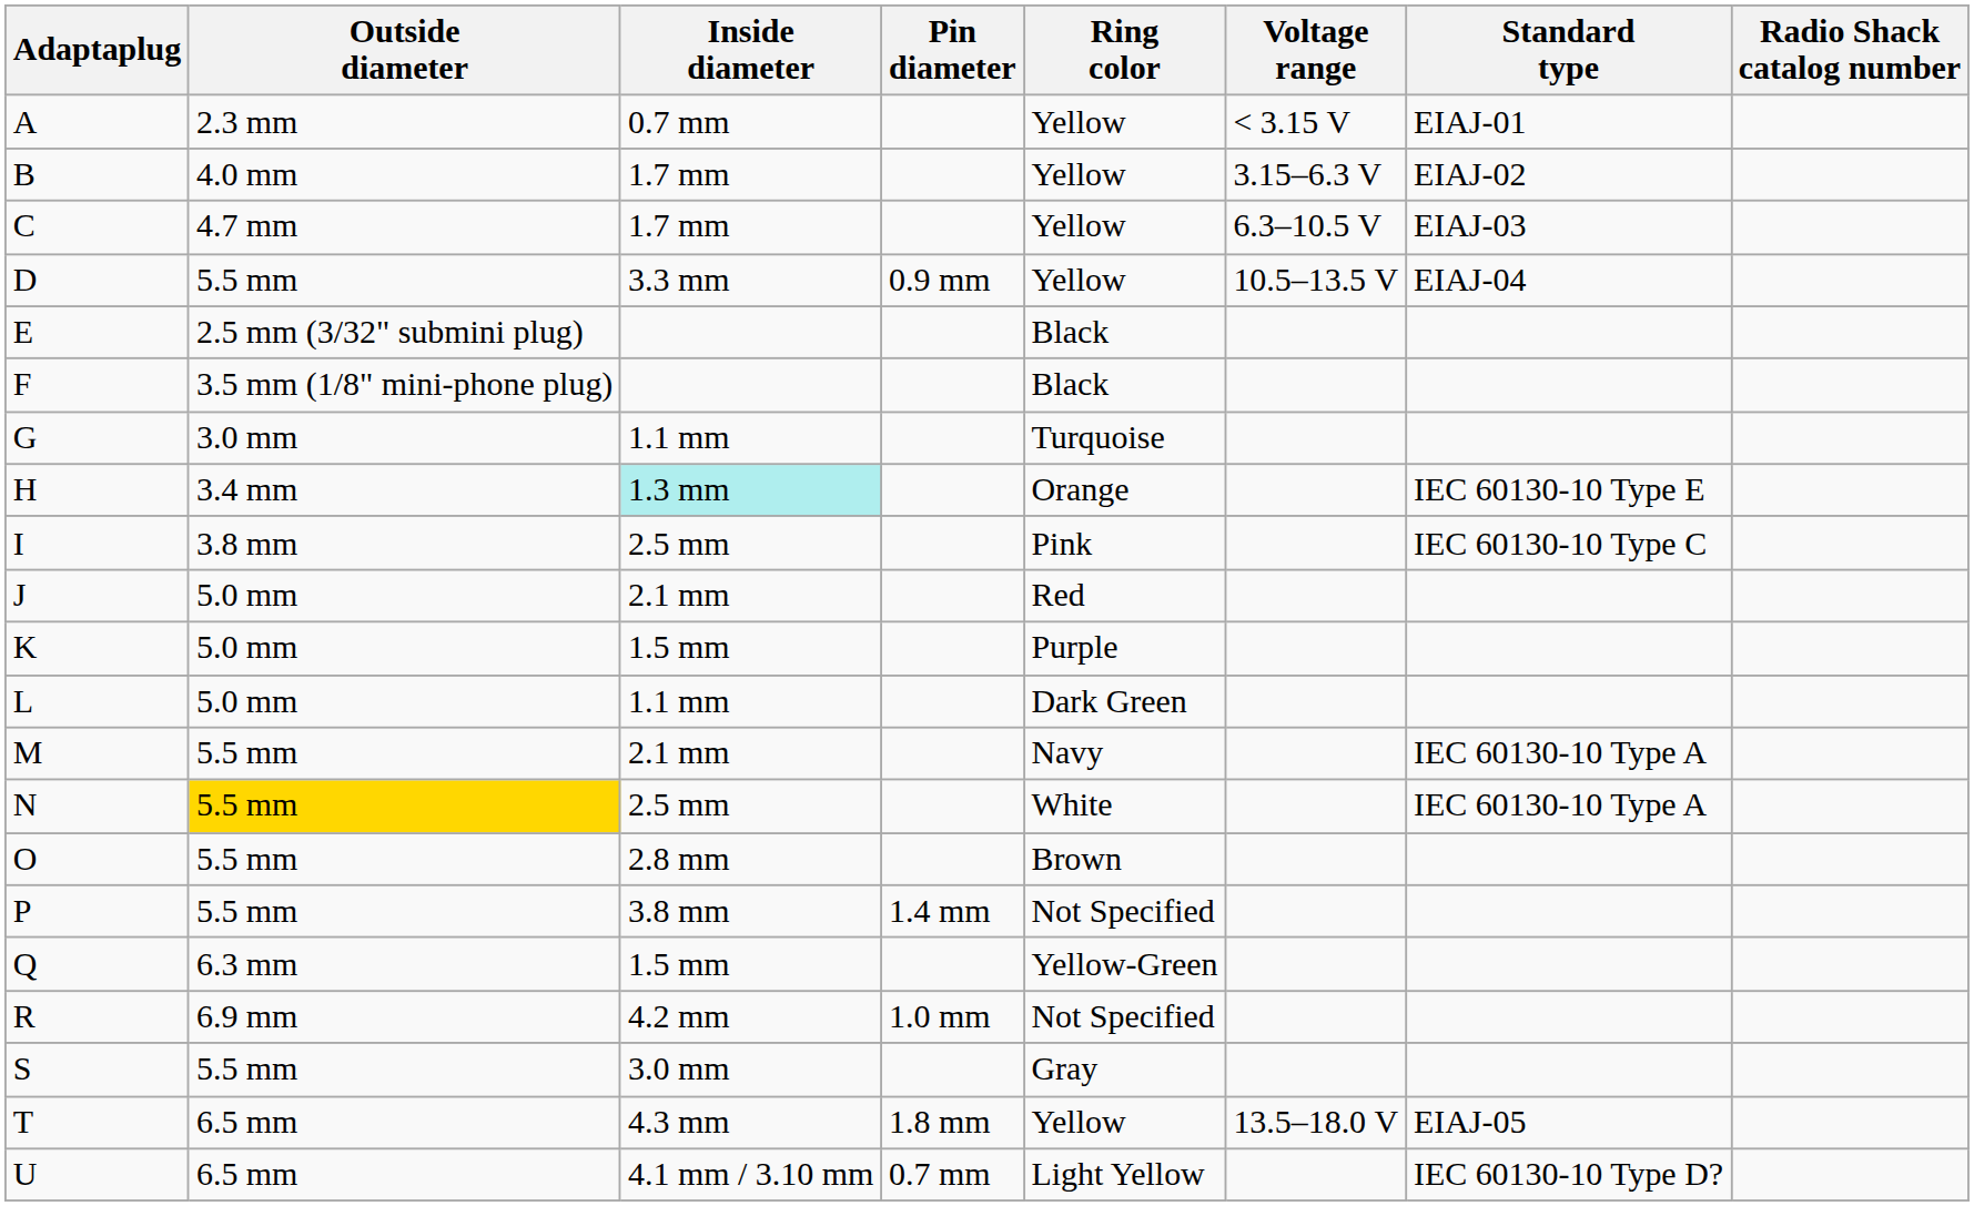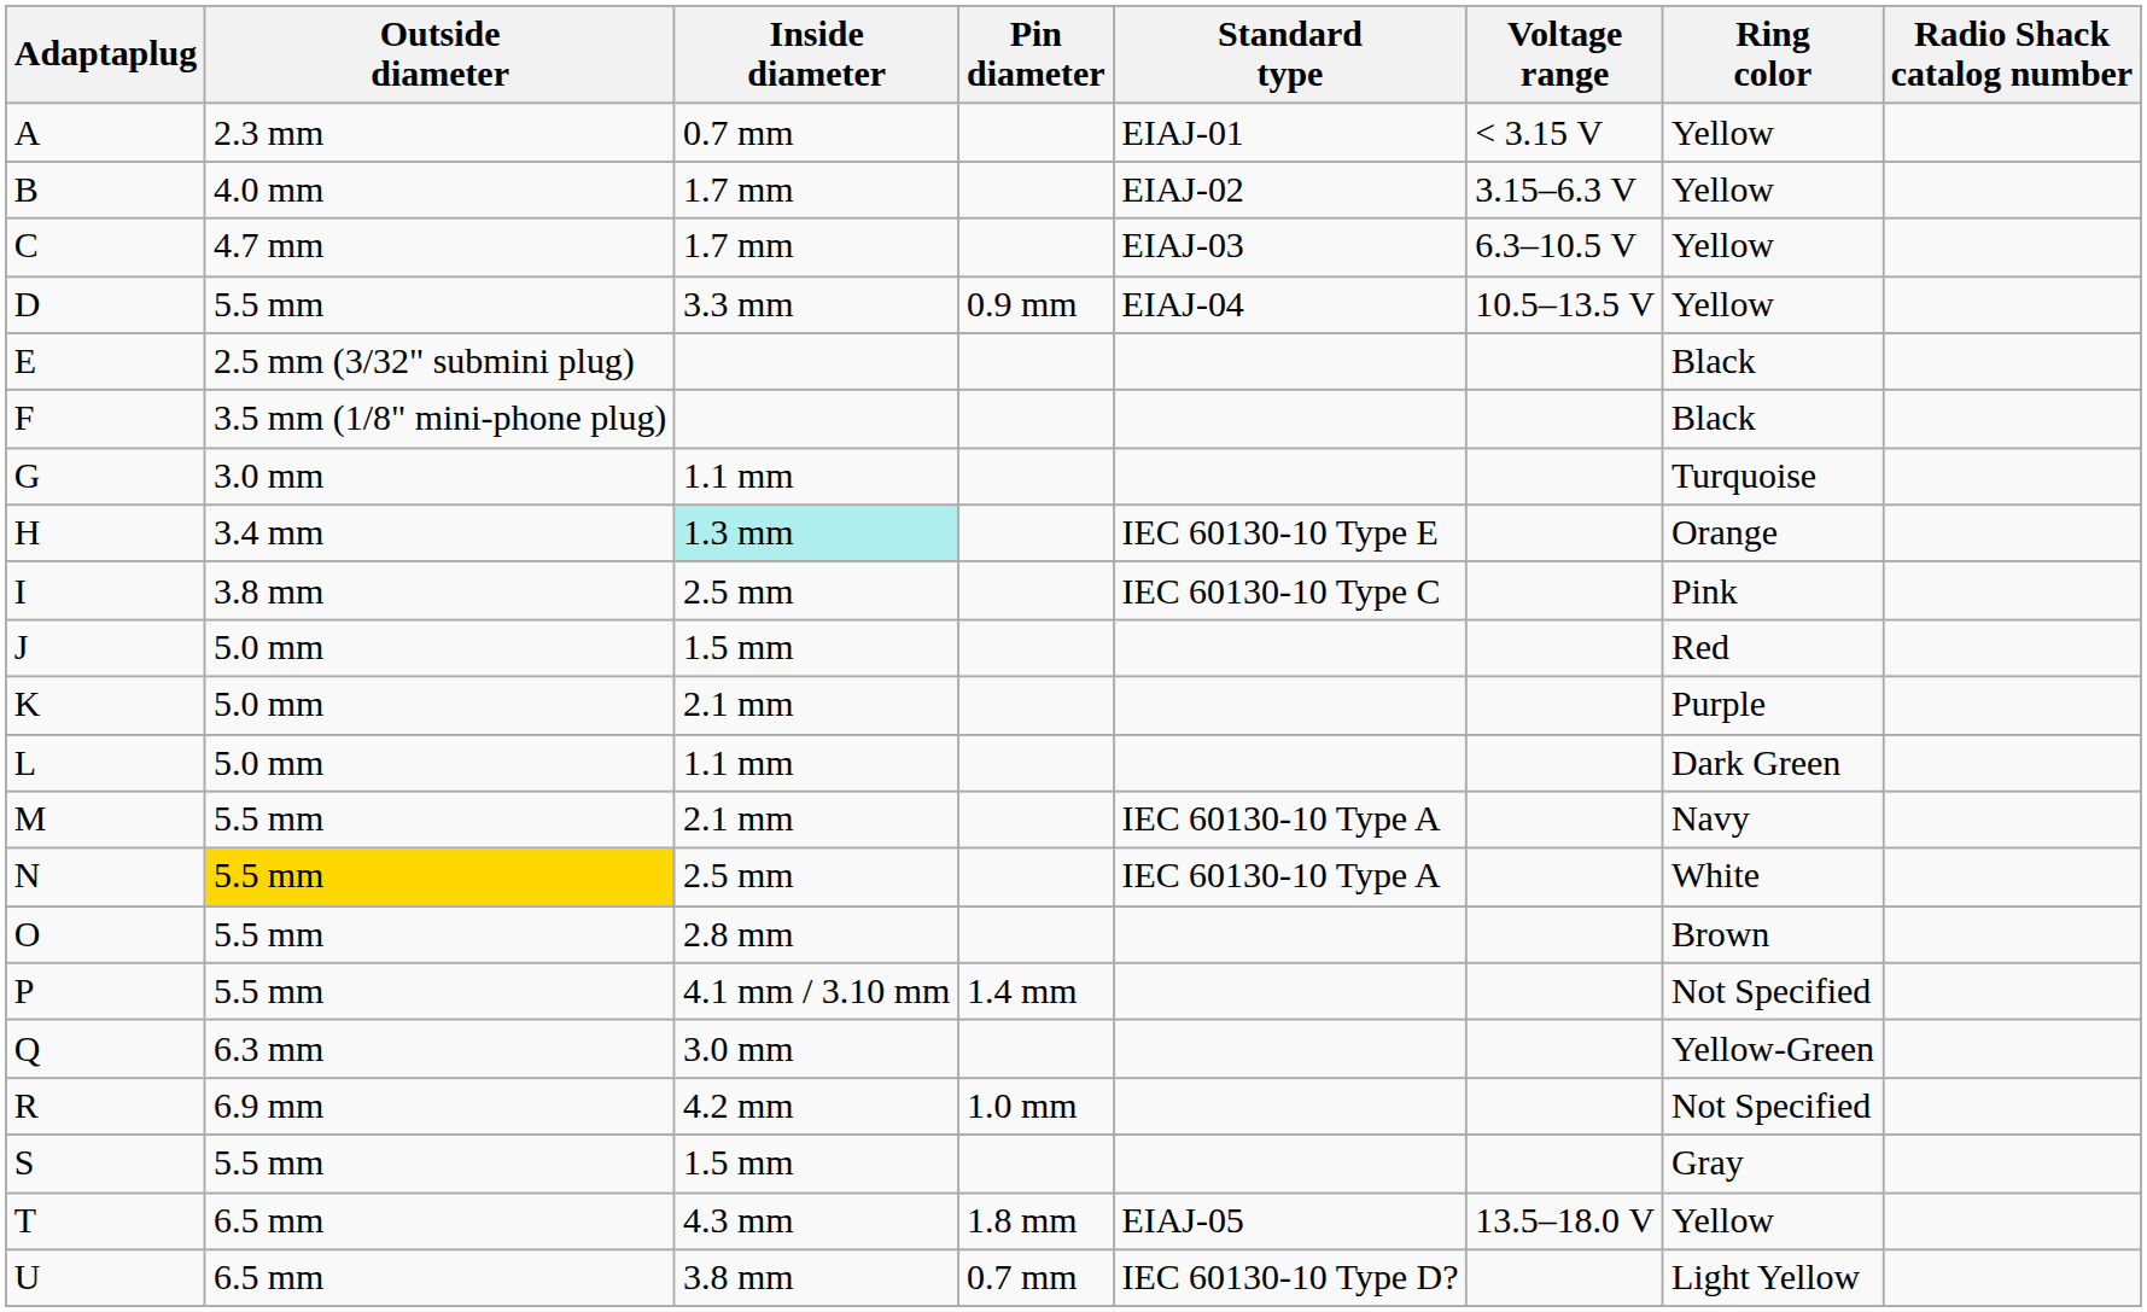columns swapped: Standard type <-> Ring color
J | Inside diameter: 2.1 mm -> 1.5 mm
K | Inside diameter: 1.5 mm -> 2.1 mm
P | Inside diameter: 3.8 mm -> 4.1 mm / 3.10 mm
Q | Inside diameter: 1.5 mm -> 3.0 mm
S | Inside diameter: 3.0 mm -> 1.5 mm
U | Inside diameter: 4.1 mm / 3.10 mm -> 3.8 mm
